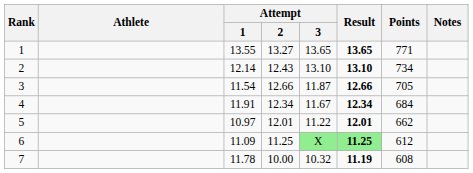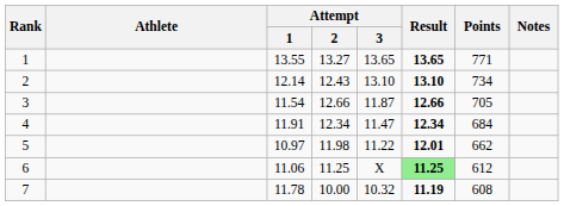4 | Attempt / 3: 11.67 -> 11.47
5 | Attempt / 2: 12.01 -> 11.98
6 | Attempt / 1: 11.09 -> 11.06
6 | Attempt / 3: lightgreen background -> no background
